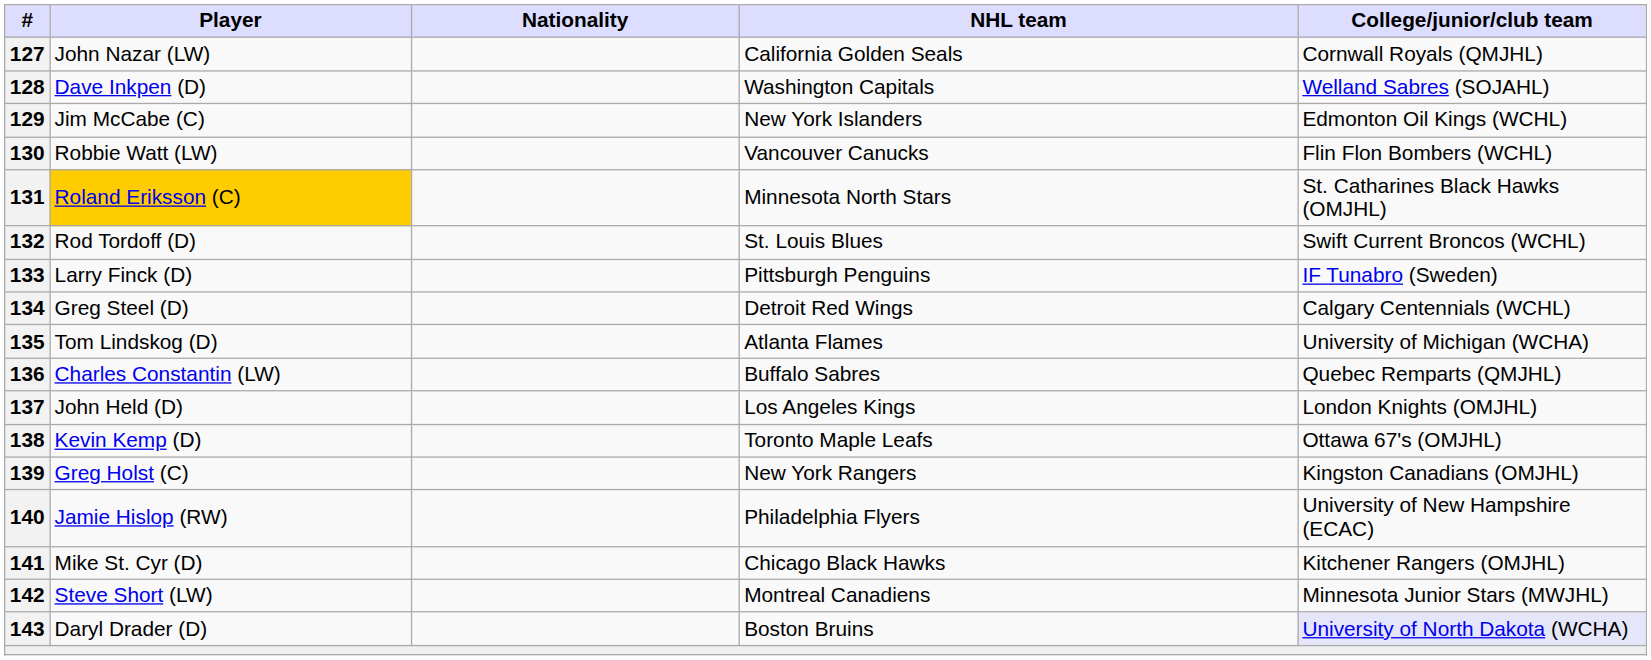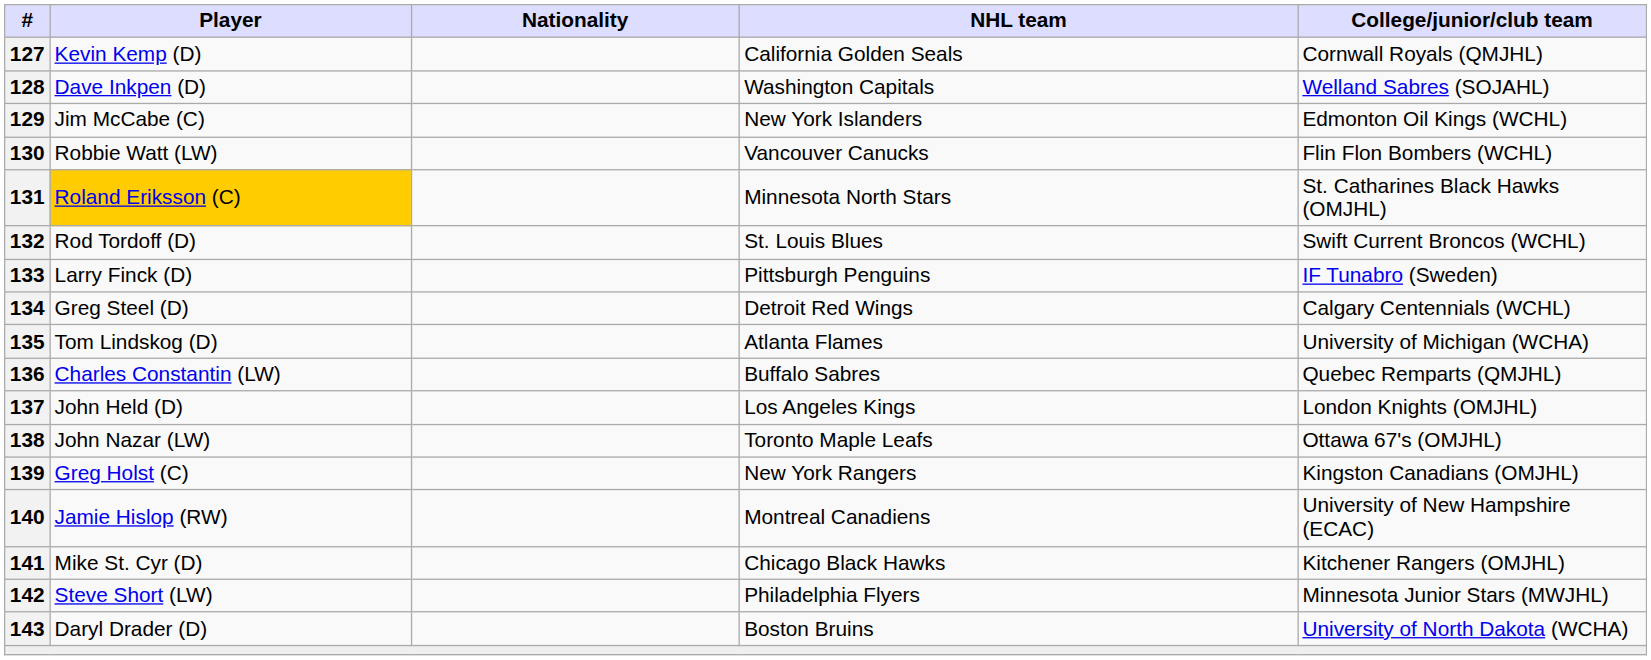127 | Player: John Nazar (LW) -> Kevin Kemp (D)
138 | Player: Kevin Kemp (D) -> John Nazar (LW)
140 | NHL team: Philadelphia Flyers -> Montreal Canadiens
142 | NHL team: Montreal Canadiens -> Philadelphia Flyers
143 | College/junior/club team: lavender background -> no background
